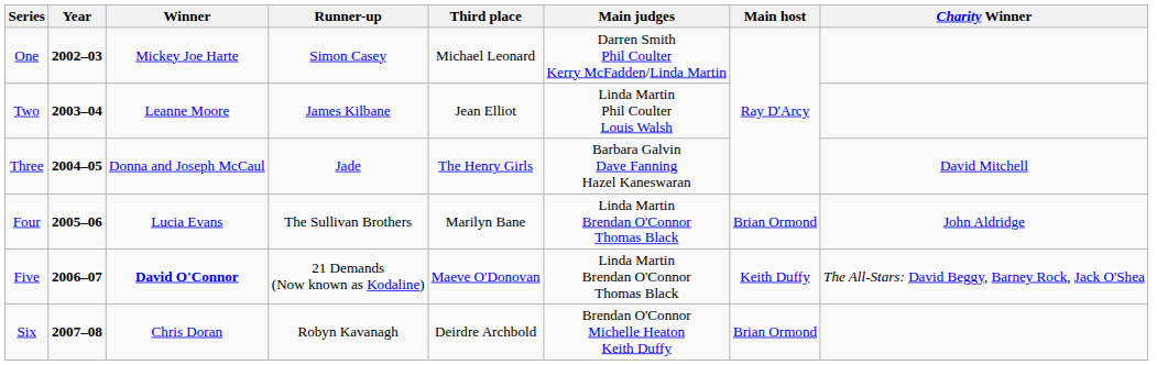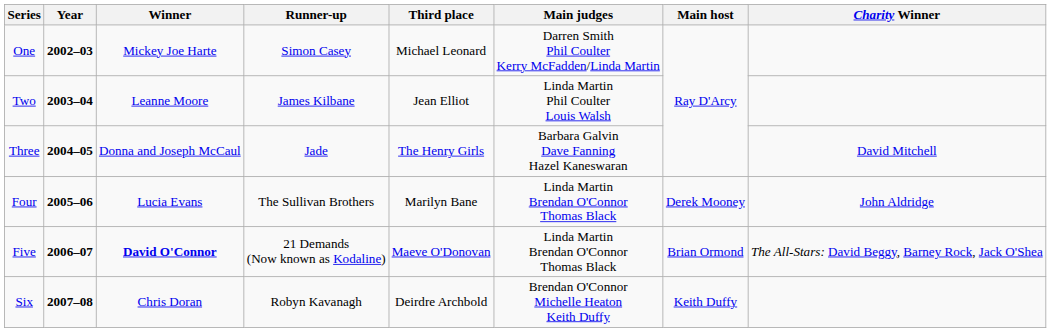Four | Main host: Brian Ormond -> Derek Mooney
Five | Main host: Keith Duffy -> Brian Ormond
Six | Main host: Brian Ormond -> Keith Duffy
